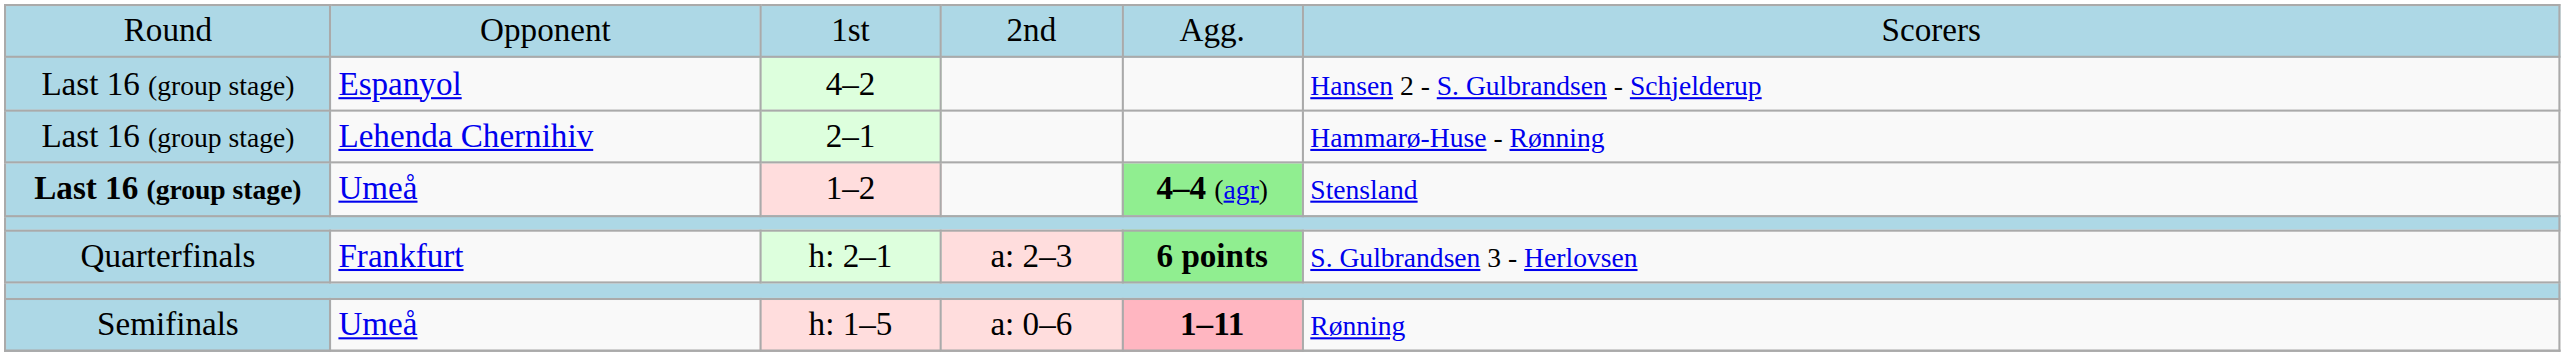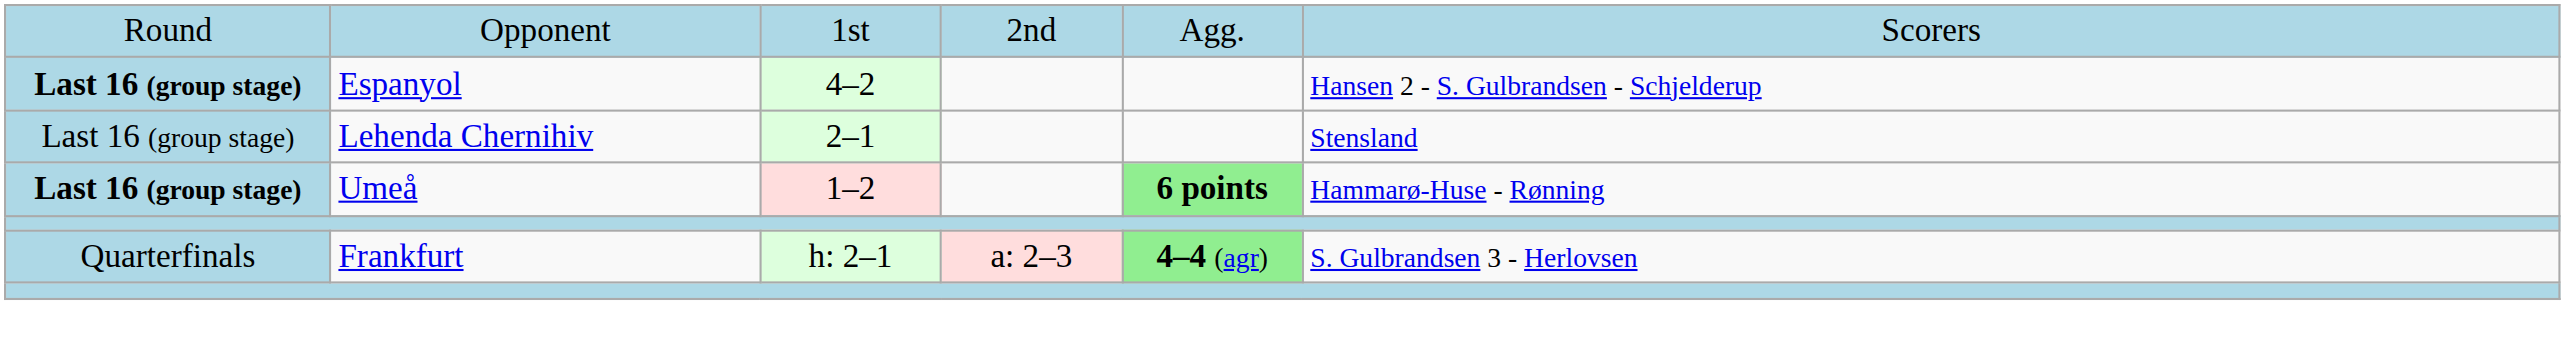4–2 | column 1: normal -> bold
2–1 | column 6: Hammarø-Huse - Rønning -> Stensland
1–2 | column 5: 4–4 (agr) -> 6 points
1–2 | column 6: Stensland -> Hammarø-Huse - Rønning
h: 2–1 | column 5: 6 points -> 4–4 (agr)
- row: Semifinals | Umeå | h: 1–5 | a: 0–6 | 1–11 | Rønning
